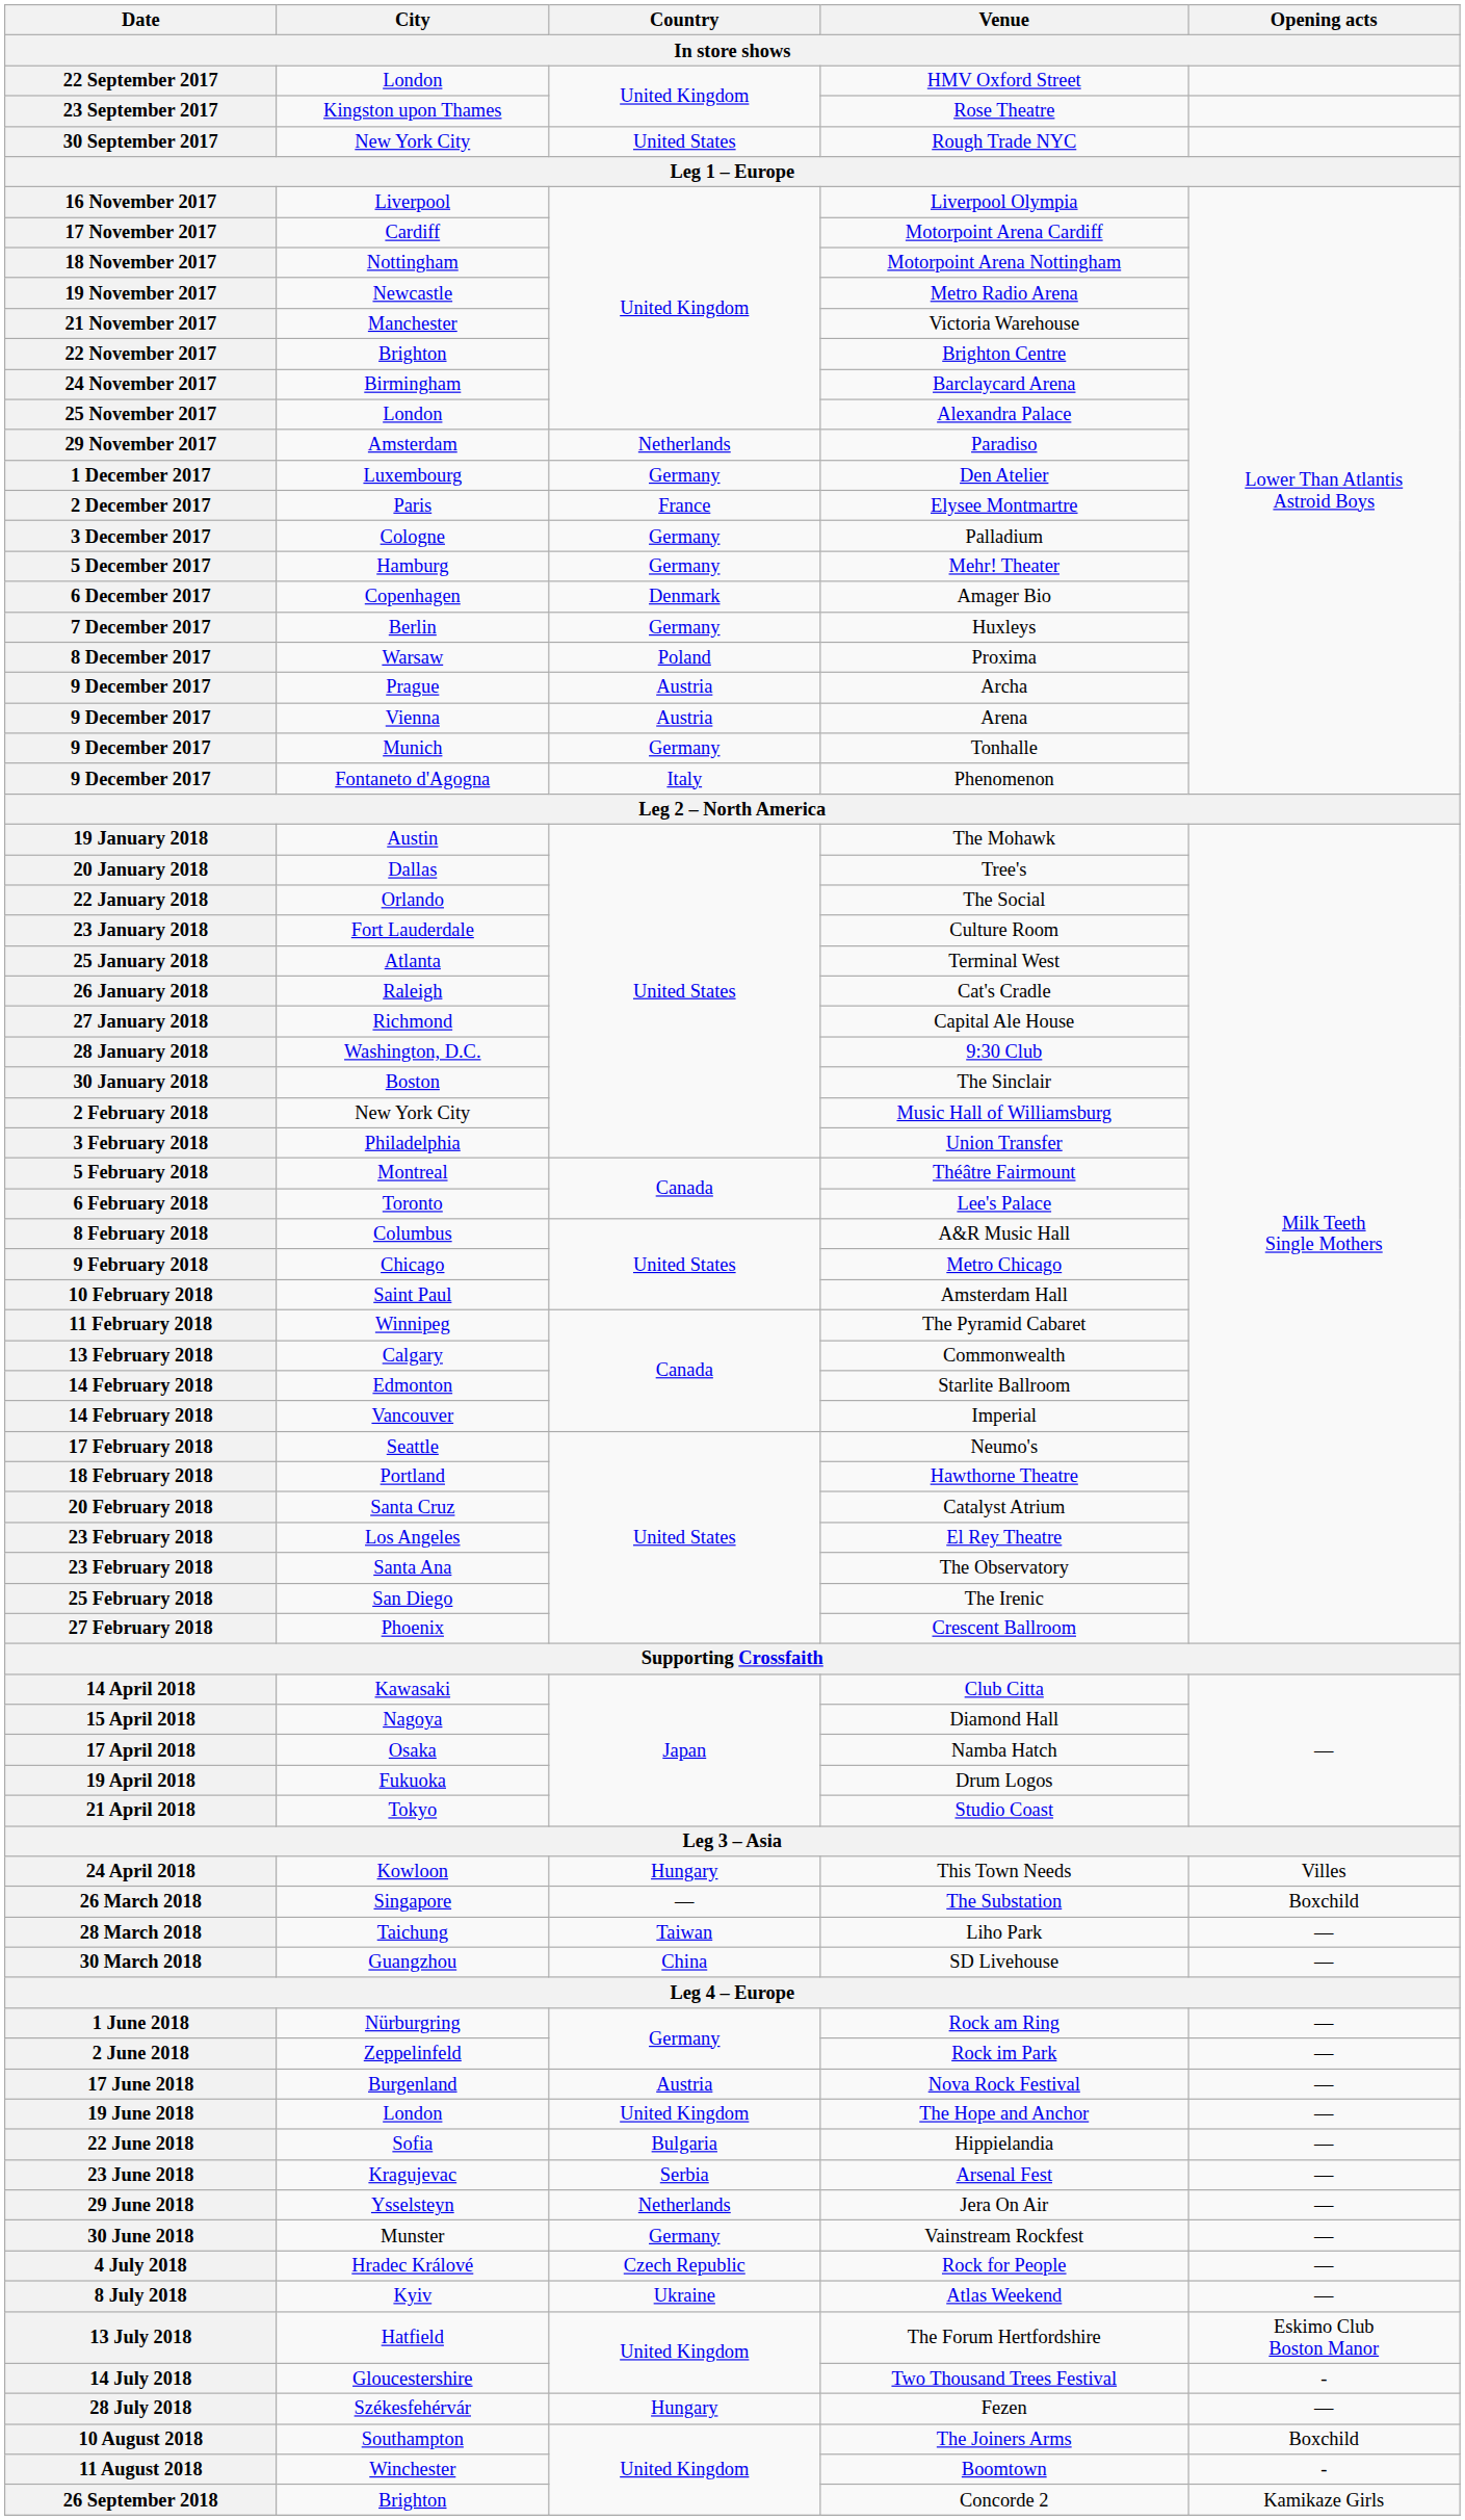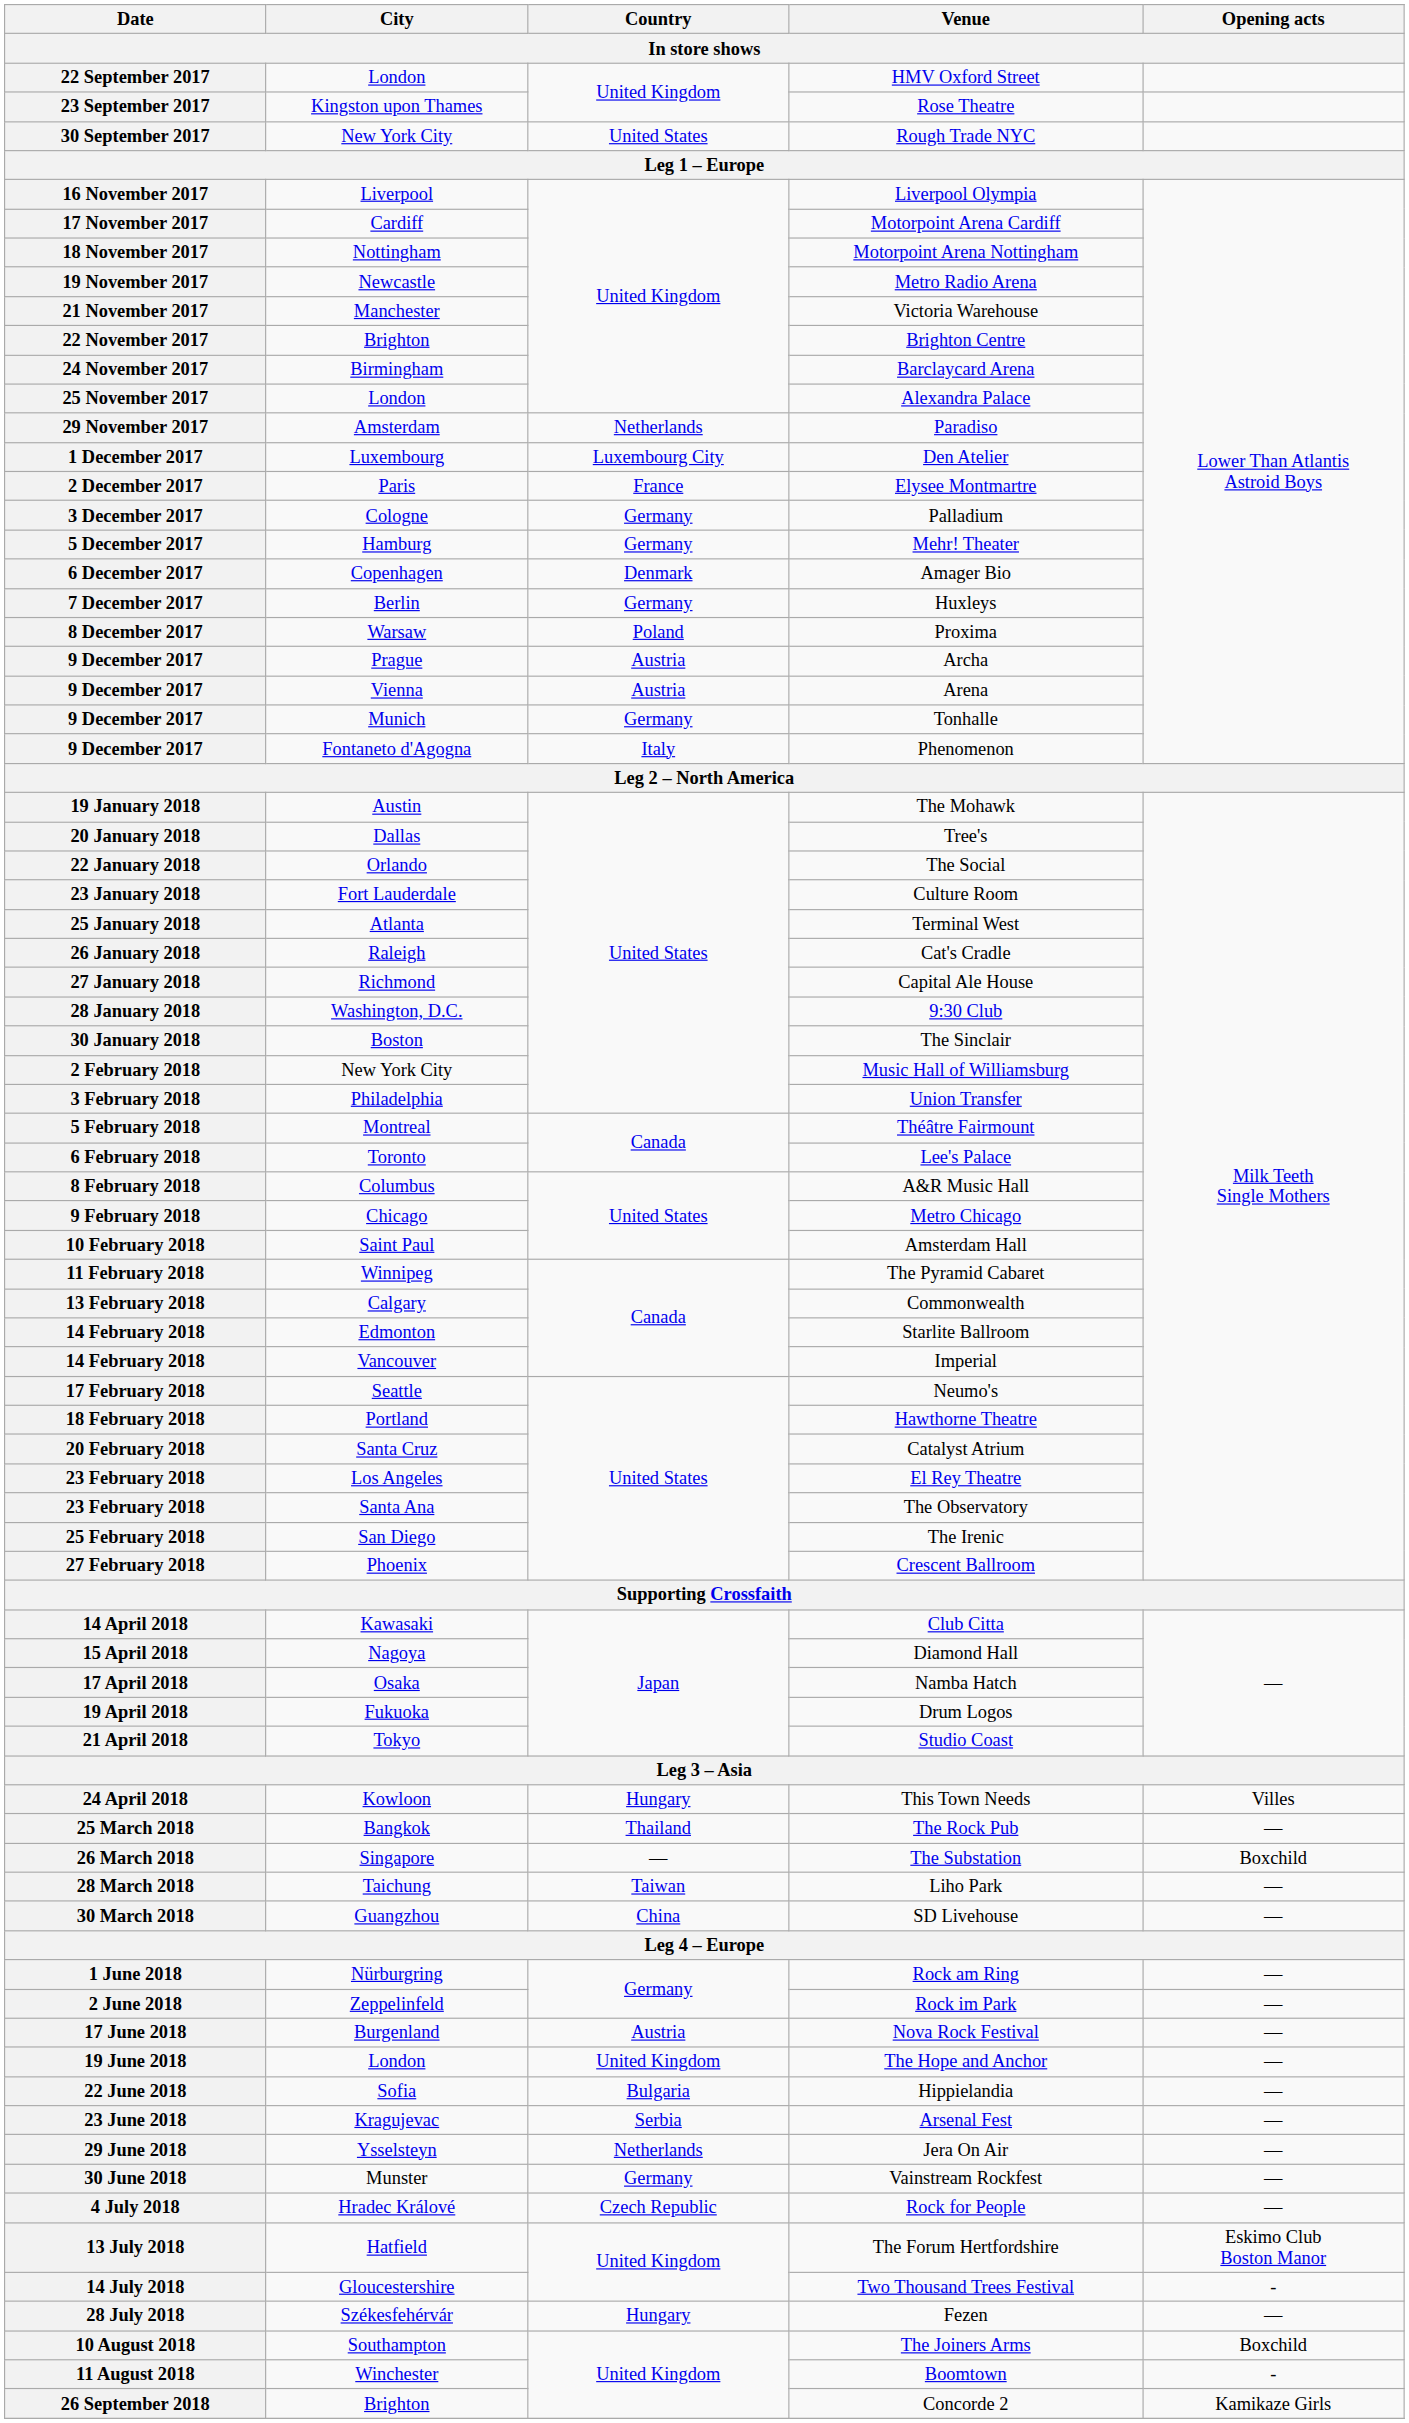1 December 2017 | Country: Germany -> Luxembourg City
+ row: 25 March 2018 | Bangkok | Thailand | The Rock Pub | —
- row: 8 July 2018 | Kyiv | Ukraine | Atlas Weekend | —
